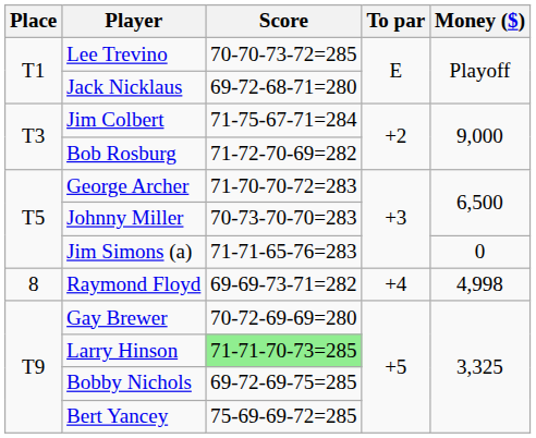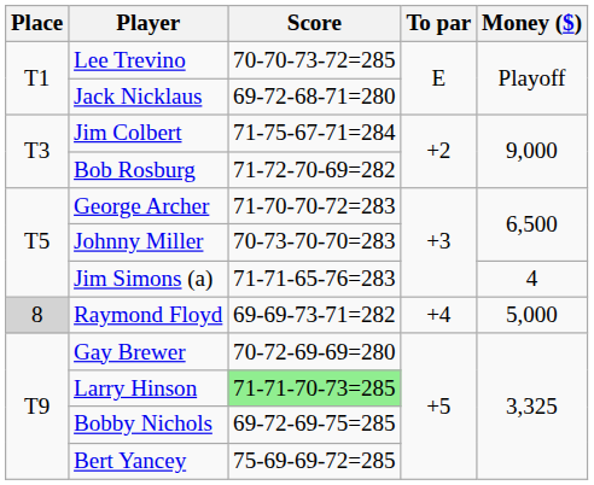Jim Simons (a) | Money ($): 0 -> 4
Raymond Floyd | Place: no background -> lightgrey background
Raymond Floyd | Money ($): 4,998 -> 5,000
